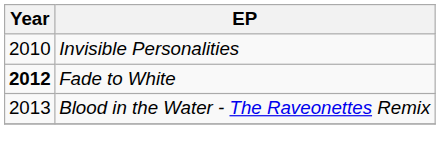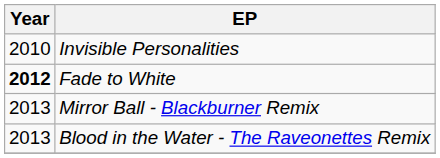+ row: 2013 | Mirror Ball - Blackburner Remix
